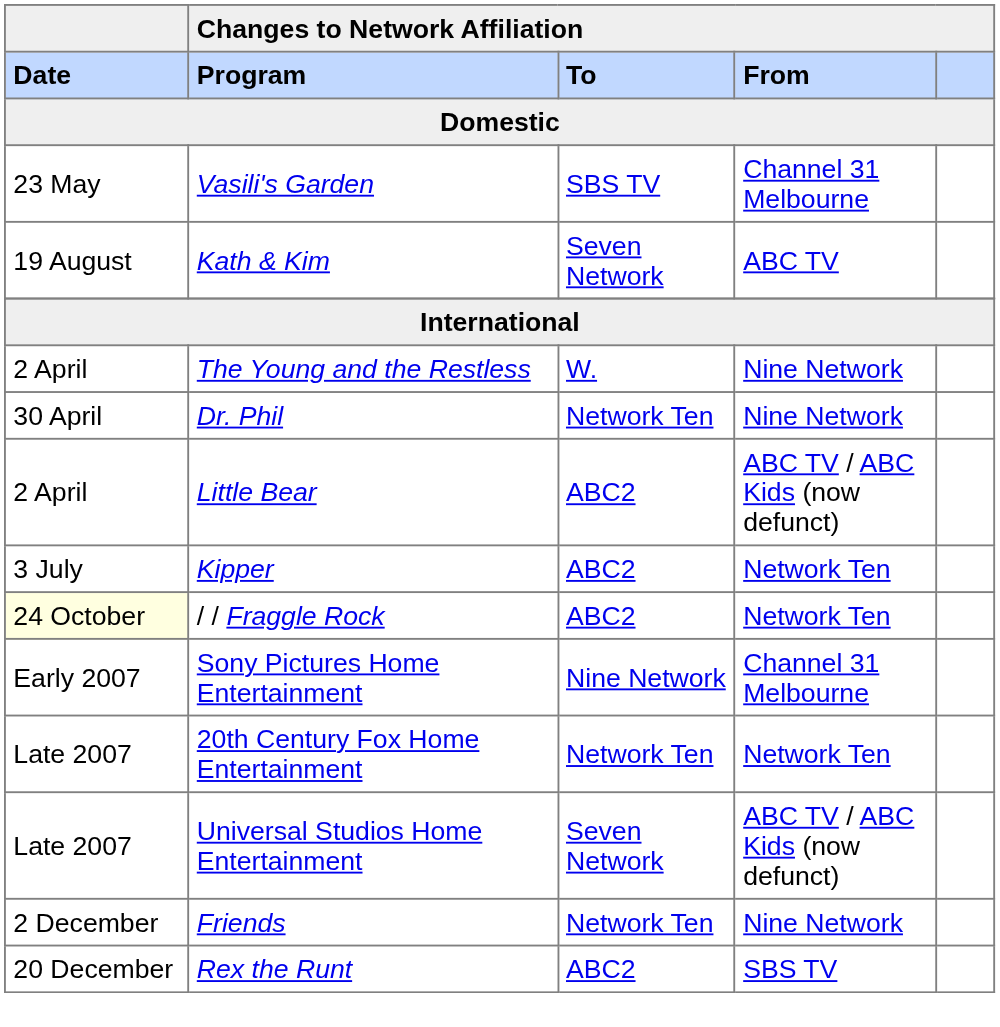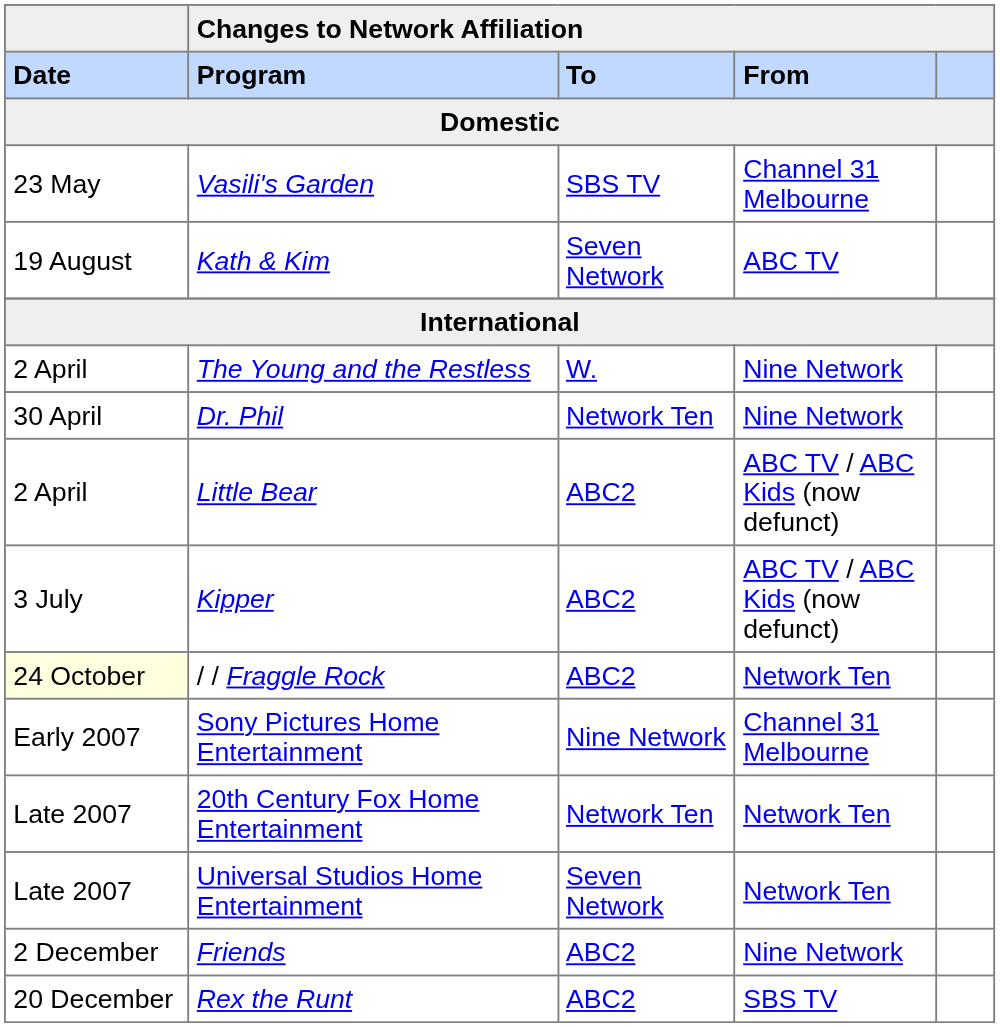Kipper | Changes to Network Affiliation / From: Network Ten -> ABC TV / ABC Kids (now defunct)
Universal Studios Home Entertainment | Changes to Network Affiliation / From: ABC TV / ABC Kids (now defunct) -> Network Ten
Friends | Changes to Network Affiliation / To: Network Ten -> ABC2
